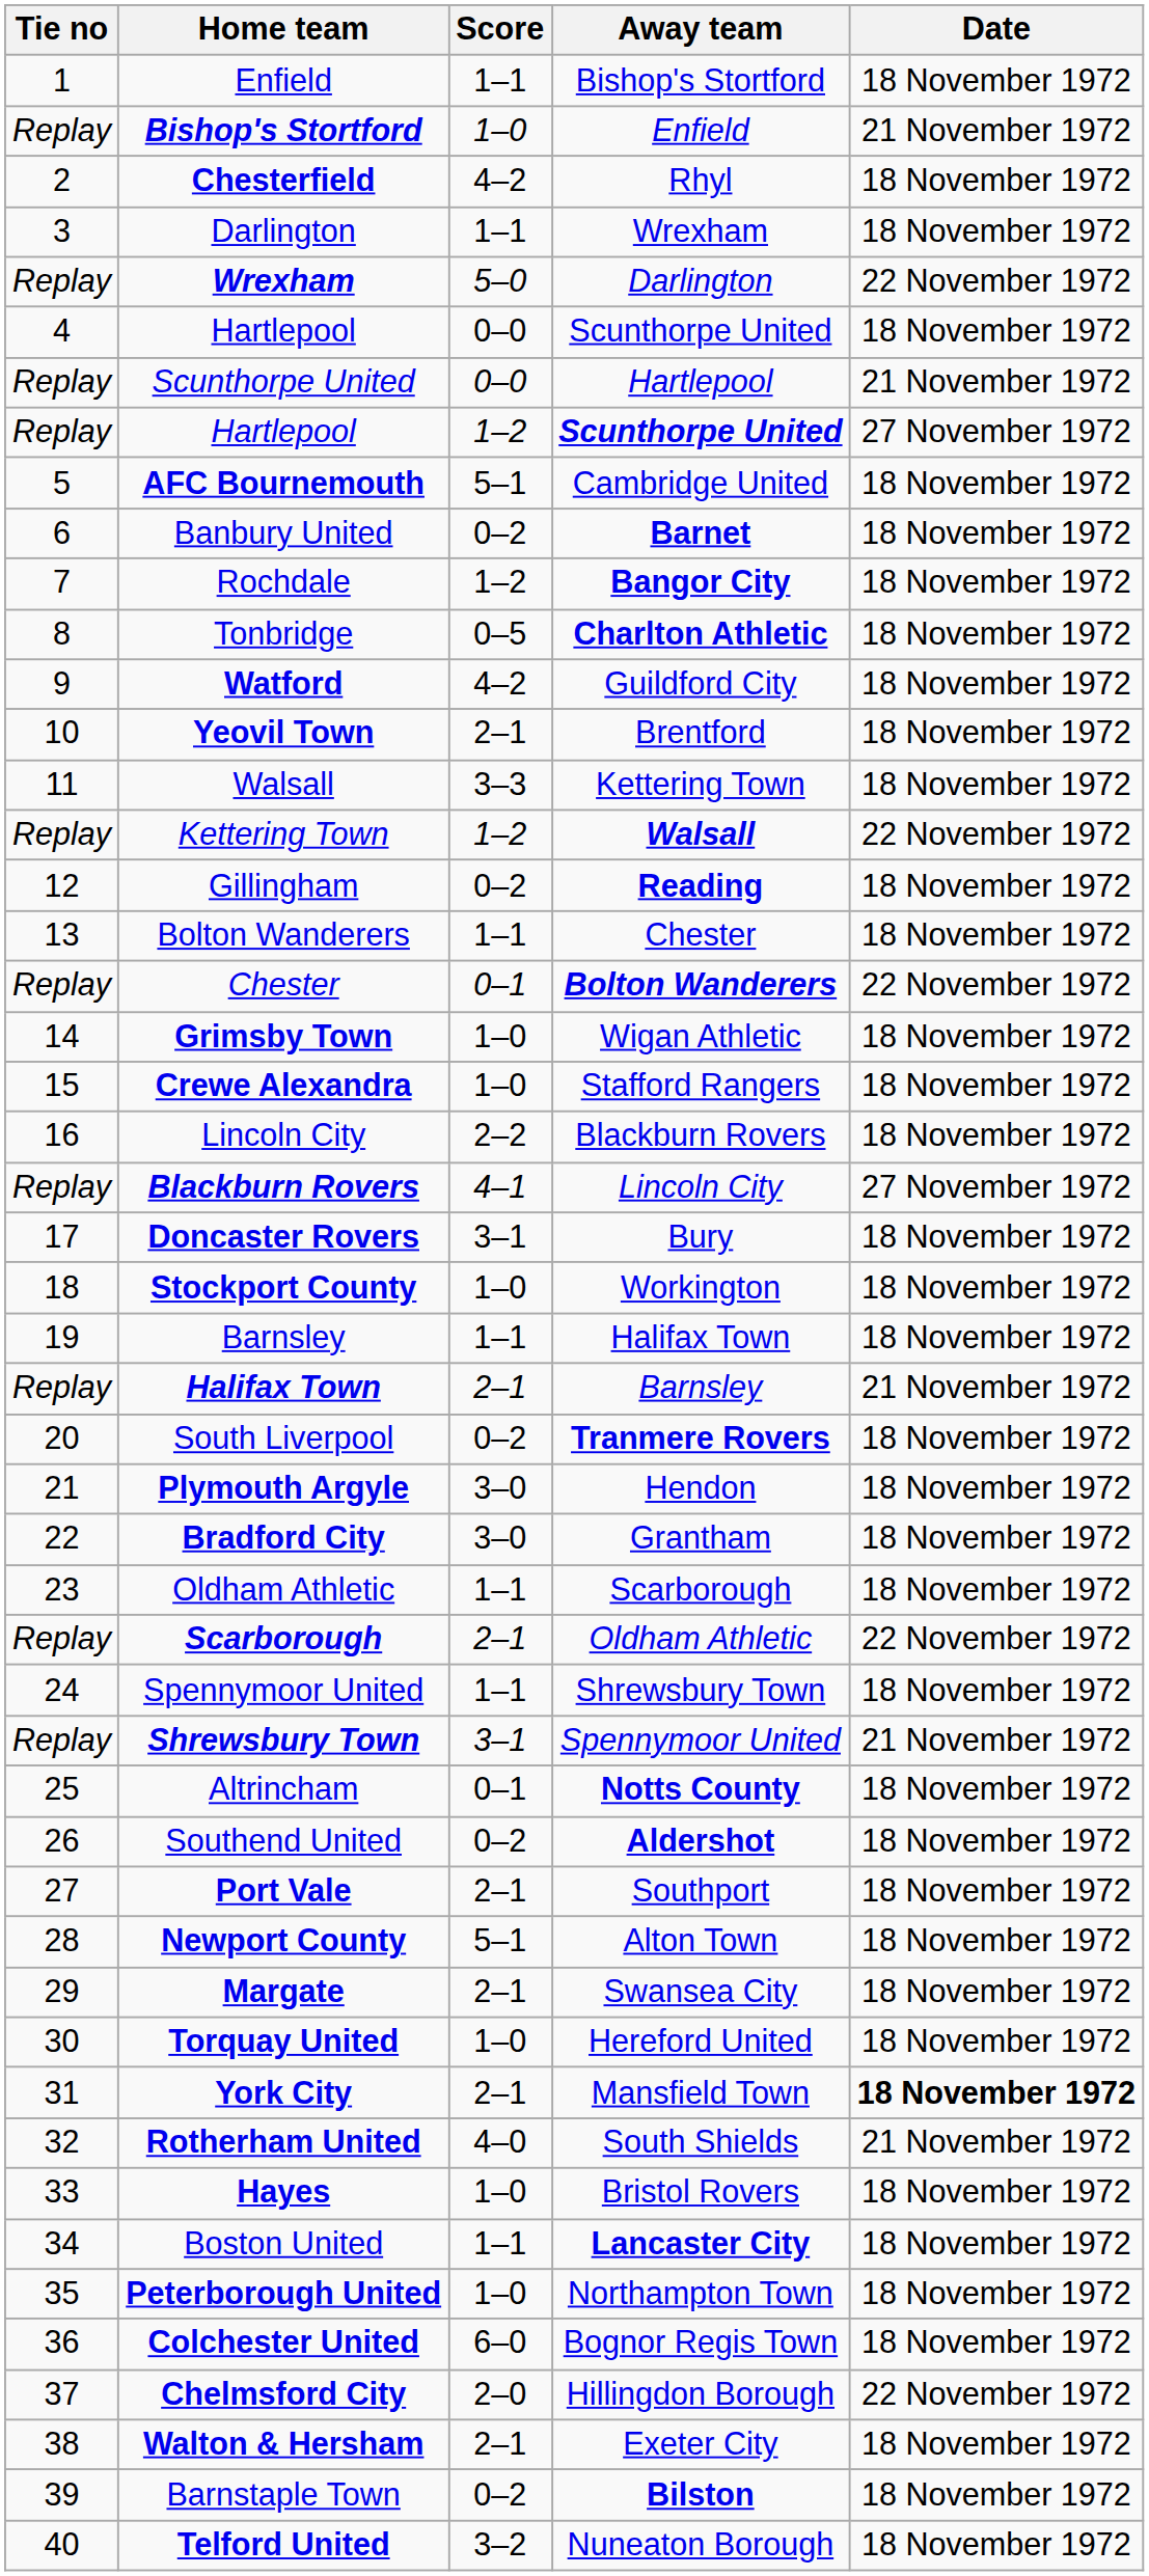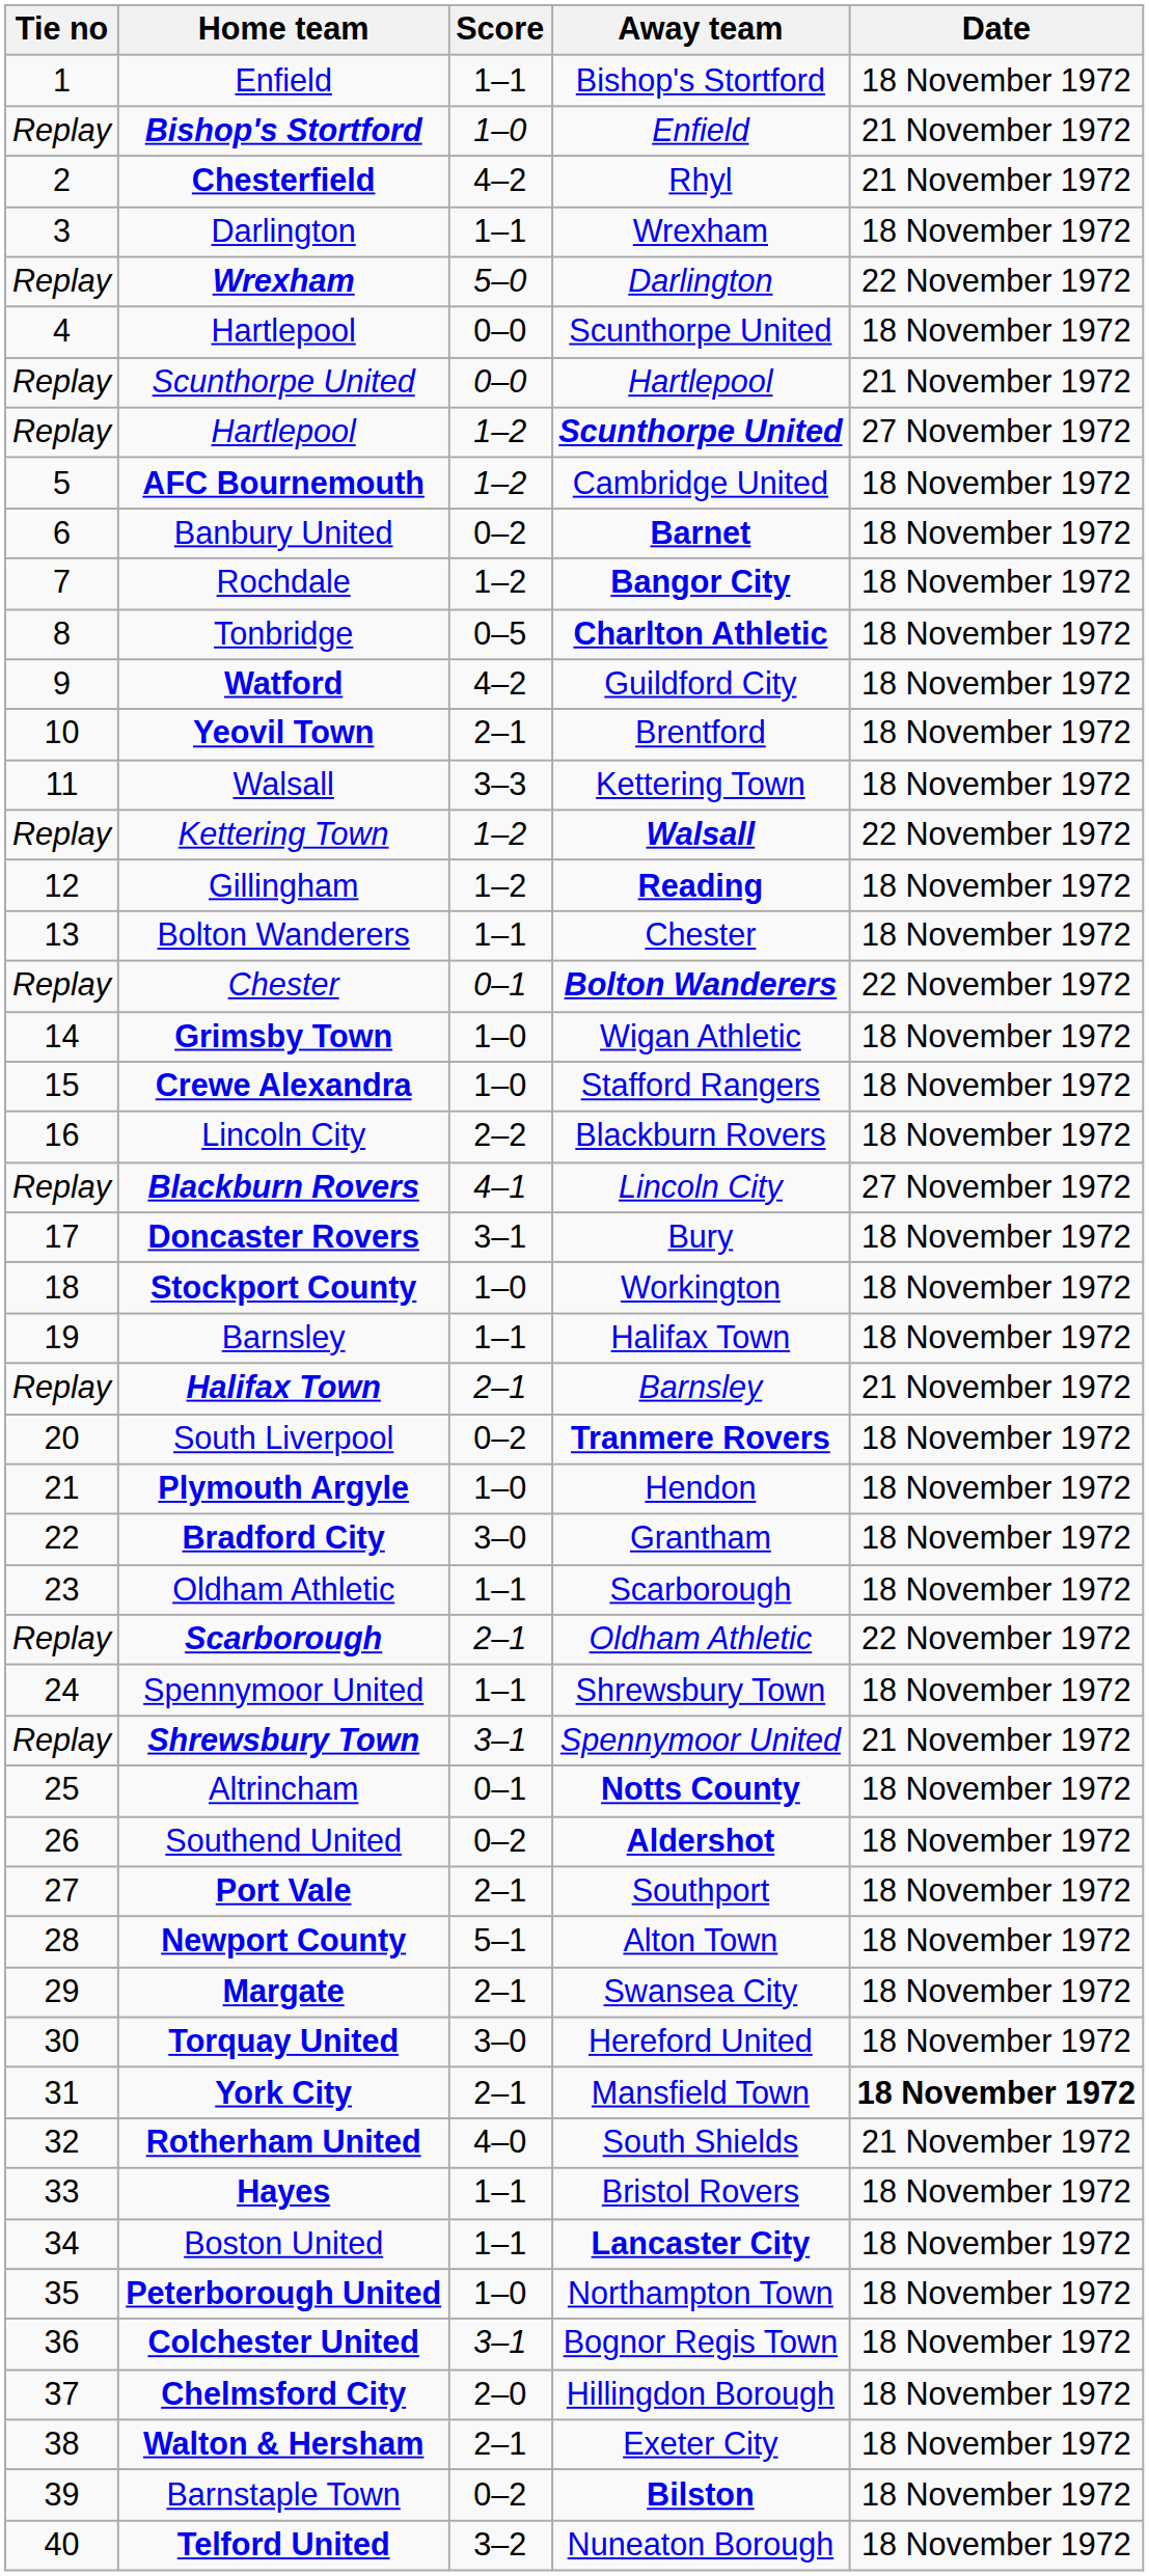Chesterfield | Date: 18 November 1972 -> 21 November 1972
AFC Bournemouth | Score: 5–1 -> 1–2
Gillingham | Score: 0–2 -> 1–2
Plymouth Argyle | Score: 3–0 -> 1–0
Torquay United | Score: 1–0 -> 3–0
Hayes | Score: 1–0 -> 1–1
Colchester United | Score: 6–0 -> 3–1
Chelmsford City | Date: 22 November 1972 -> 18 November 1972
